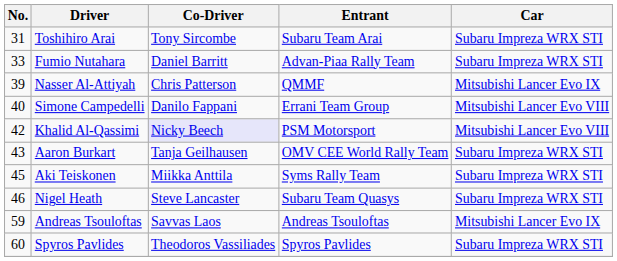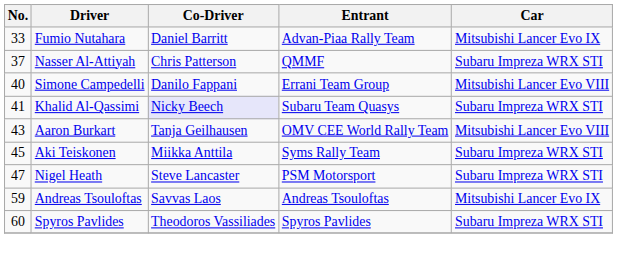- row: 31 | Toshihiro Arai | Tony Sircombe | Subaru Team Arai | Subaru Impreza WRX STI
Fumio Nutahara | Car: Subaru Impreza WRX STI -> Mitsubishi Lancer Evo IX
Nasser Al-Attiyah | No.: 39 -> 37
Nasser Al-Attiyah | Car: Mitsubishi Lancer Evo IX -> Subaru Impreza WRX STI
Khalid Al-Qassimi | No.: 42 -> 41
Khalid Al-Qassimi | Entrant: PSM Motorsport -> Subaru Team Quasys
Khalid Al-Qassimi | Car: Mitsubishi Lancer Evo VIII -> Subaru Impreza WRX STI
Aaron Burkart | Car: Subaru Impreza WRX STI -> Mitsubishi Lancer Evo VIII
Nigel Heath | No.: 46 -> 47
Nigel Heath | Entrant: Subaru Team Quasys -> PSM Motorsport
